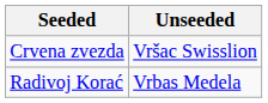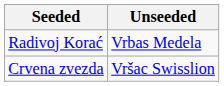rows swapped: Radivoj Korać <-> Crvena zvezda
